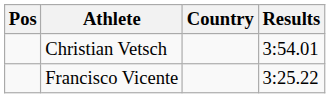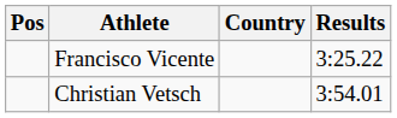rows swapped: Francisco Vicente <-> Christian Vetsch
